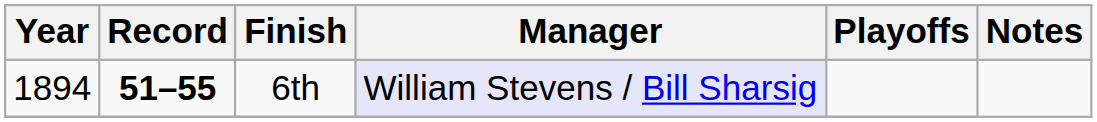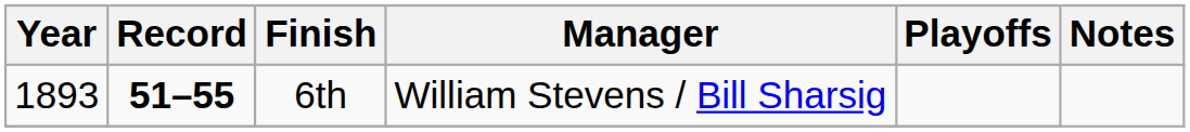6th | Year: 1894 -> 1893
6th | Manager: lavender background -> no background
